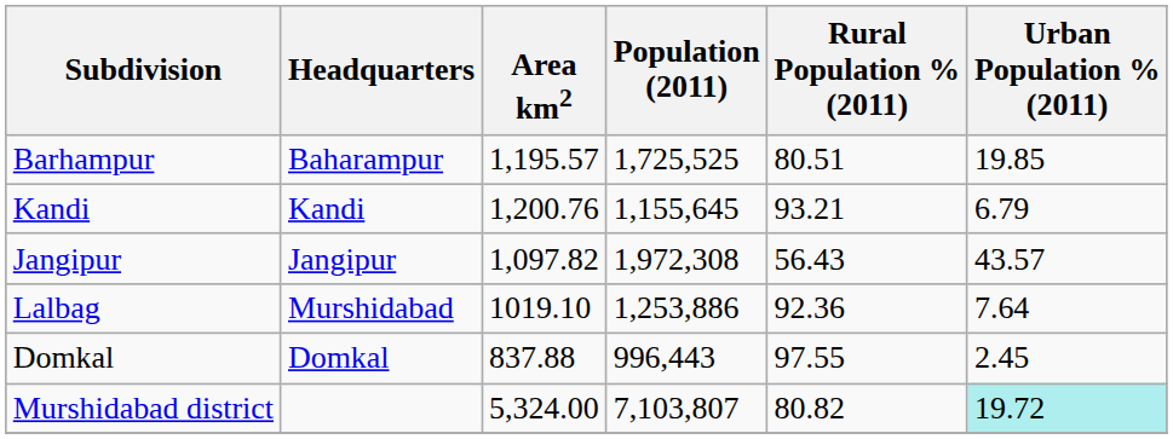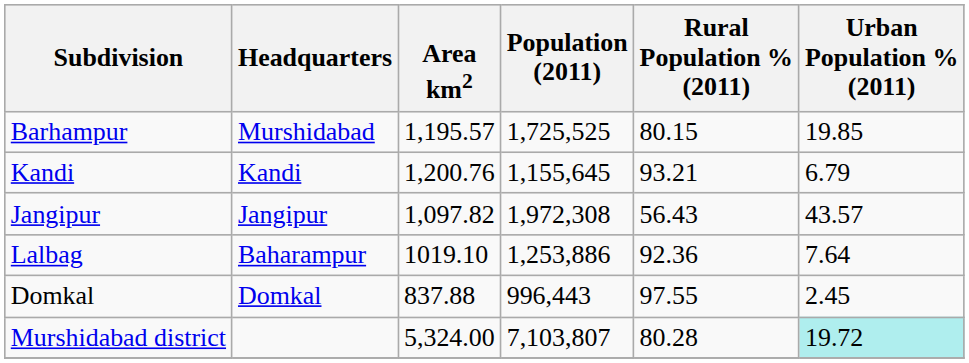Barhampur | Headquarters: Baharampur -> Murshidabad
Barhampur | Rural Population % (2011): 80.51 -> 80.15
Lalbag | Headquarters: Murshidabad -> Baharampur
Murshidabad district | Rural Population % (2011): 80.82 -> 80.28
